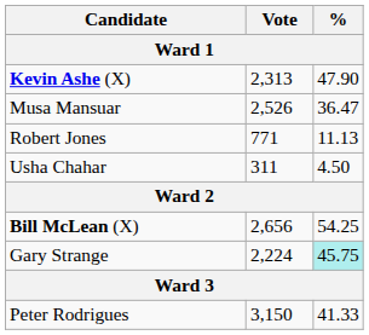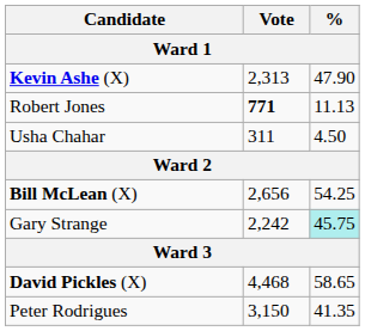- row: Musa Mansuar | 2,526 | 36.47
Robert Jones | Vote: normal -> bold
Gary Strange | Vote: 2,224 -> 2,242
+ row: David Pickles (X) | 4,468 | 58.65
Peter Rodrigues | %: 41.33 -> 41.35
